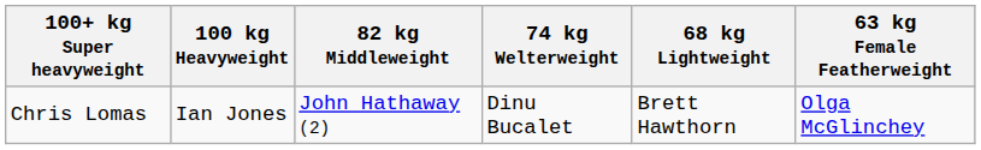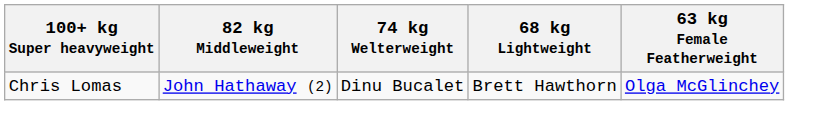- column: 100 kg Heavyweight | Ian Jones
